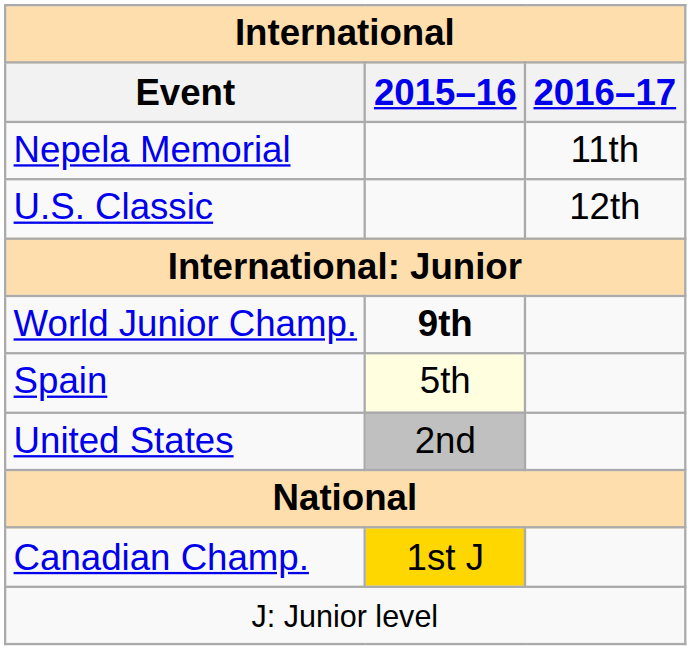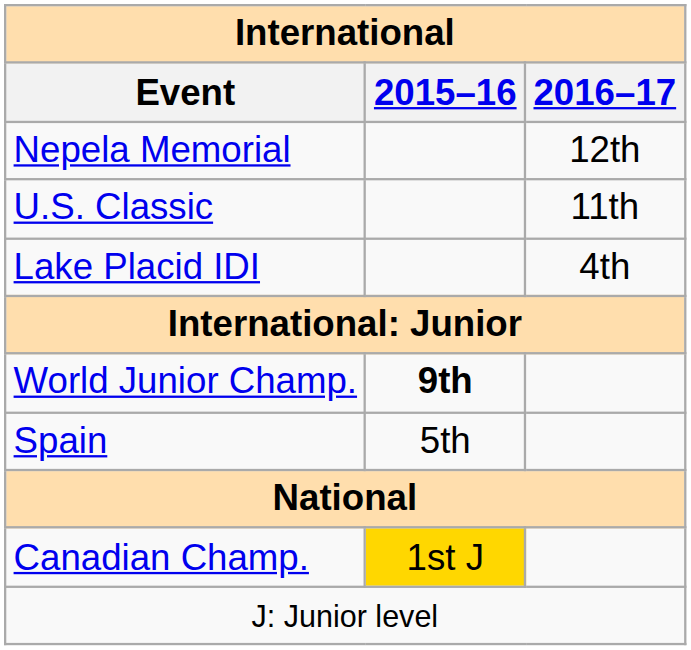Nepela Memorial | 2016–17: 11th -> 12th
U.S. Classic | 2016–17: 12th -> 11th
+ row: Lake Placid IDI | 4th
Spain | 2015–16: lightyellow background -> no background
- row: United States | 2nd
